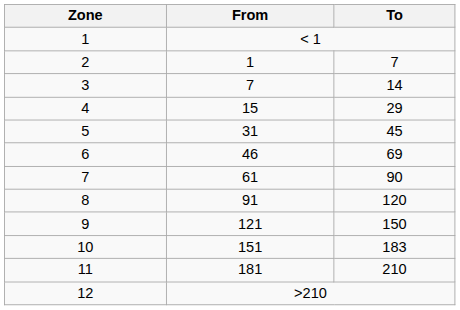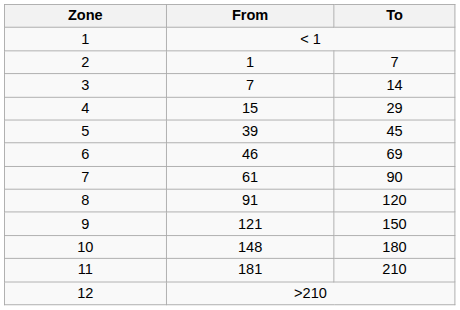5 | From: 31 -> 39
10 | From: 151 -> 148
10 | To: 183 -> 180
